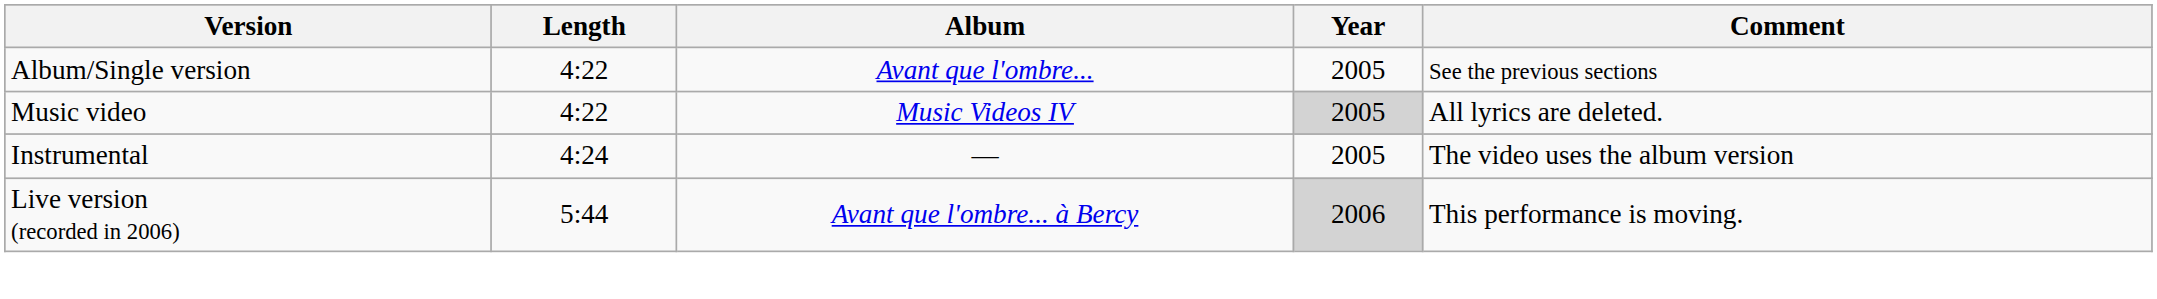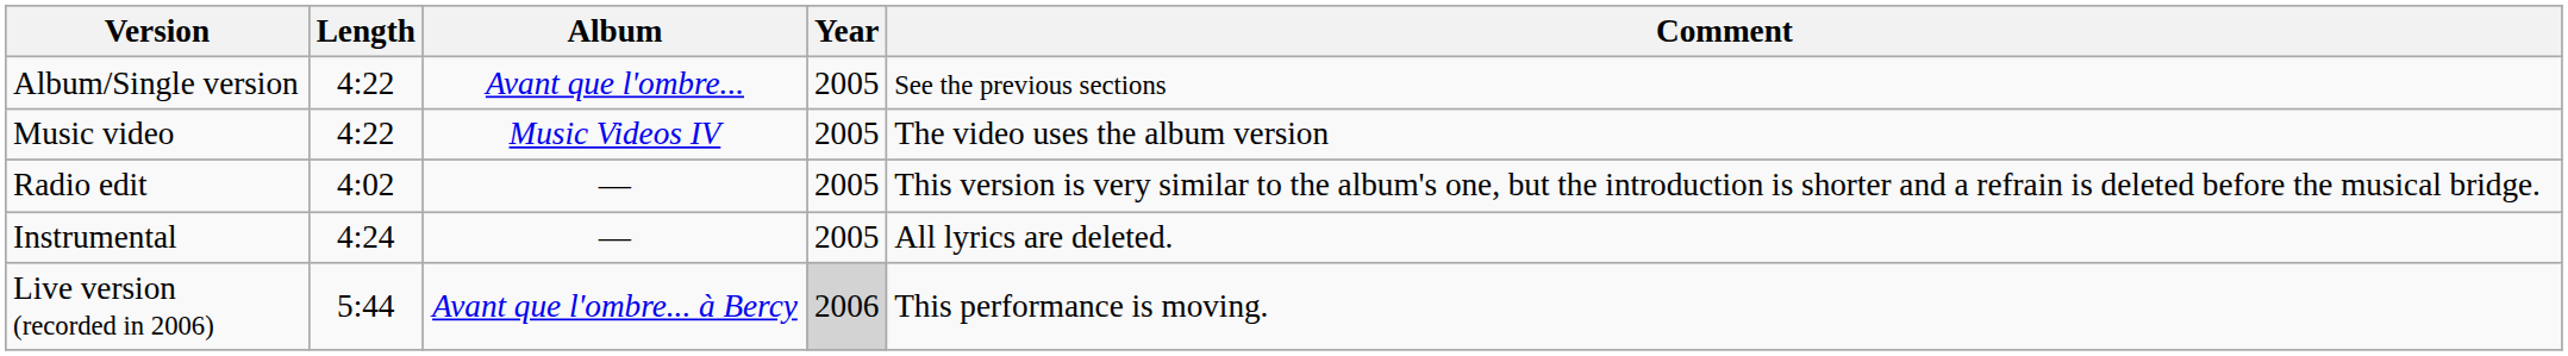Music video | Year: lightgrey background -> no background
Music video | Comment: All lyrics are deleted. -> The video uses the album version
+ row: Radio edit | 4:02 | — | 2005 | This version is very similar to the album's one, but the introduction is shorter and a refrain is deleted before the musical bridge.
Instrumental | Comment: The video uses the album version -> All lyrics are deleted.
